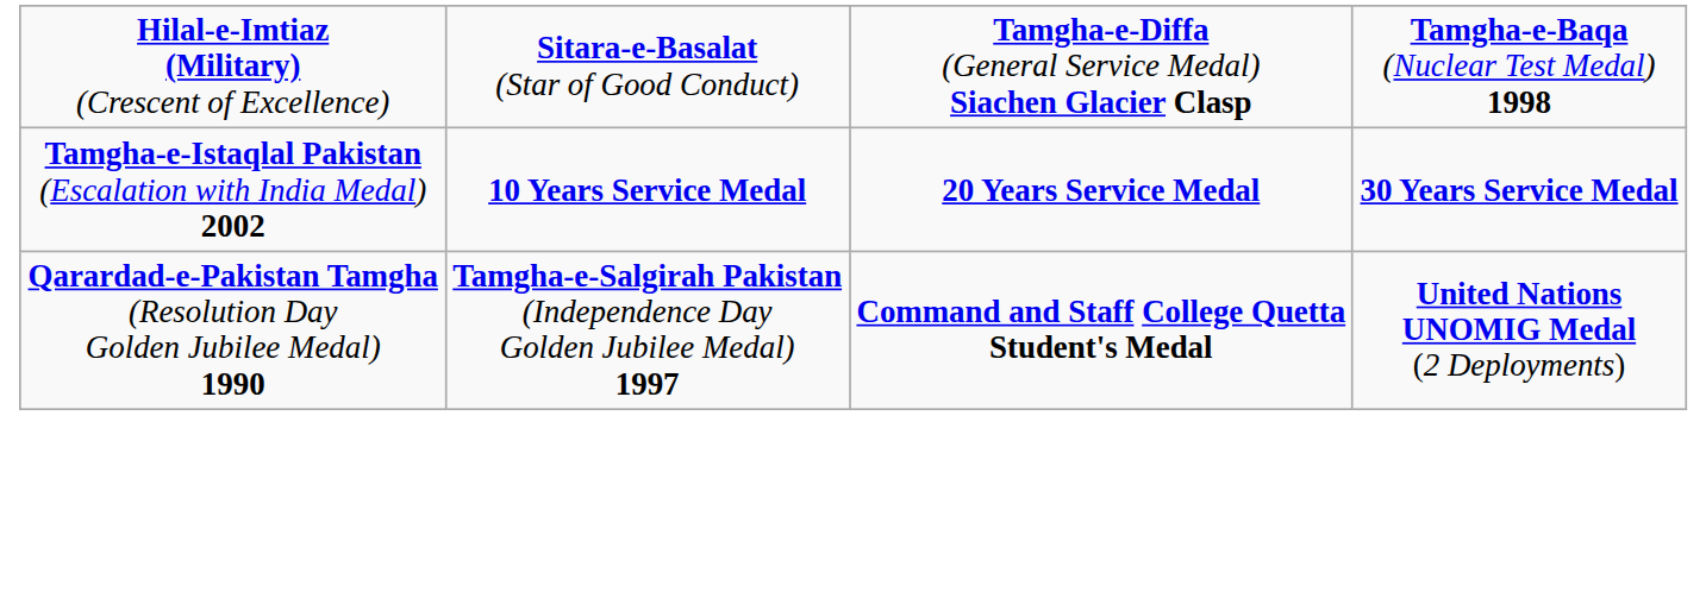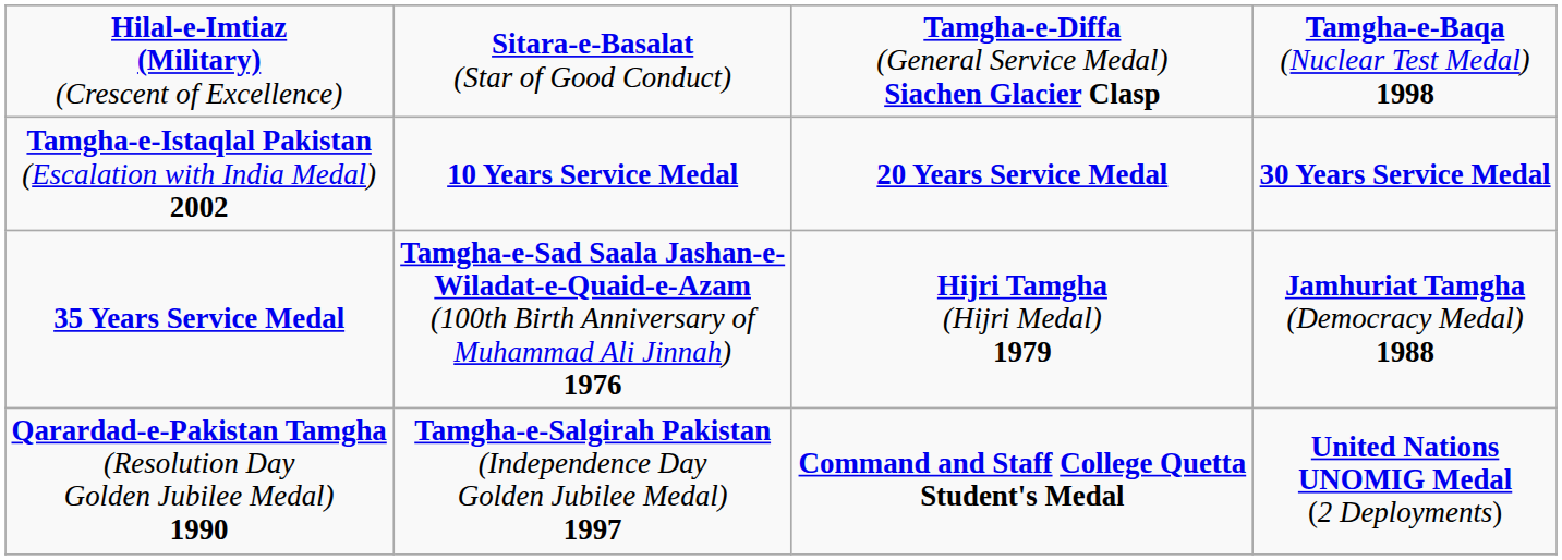+ row: 35 Years Service Medal | Tamgha-e-Sad Saala Jashan-e- Wiladat-e-Quaid-e-Azam (100th Birth Anniversary of Muhammad Ali Jinnah) 1976 | Hijri Tamgha (Hijri Medal) 1979 | Jamhuriat Tamgha (Democracy Medal) 1988
